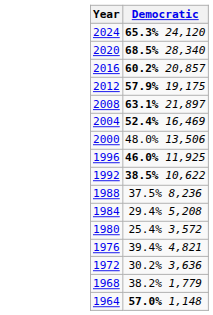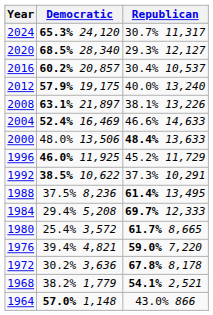+ column: Republican | 30.7% 11,317 | 29.3% 12,127 | 30.4% 10,537 | 40.0% 13,240 | 38.1% 13,226 | 46.6% 14,633 | 48.4% 13,633 | 45.2% 11,729 | 37.3% 10,291 | 61.4% 13,495 | 69.7% 12,333 | 61.7% 8,665 | 59.0% 7,220 | 67.8% 8,178 | 54.1% 2,521 | 43.0% 866
